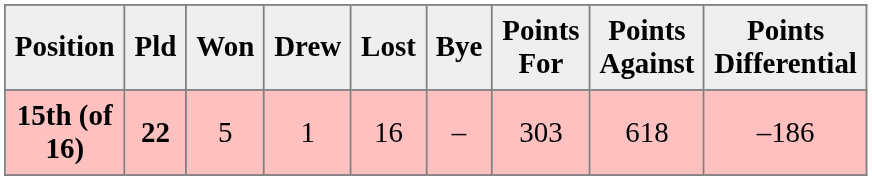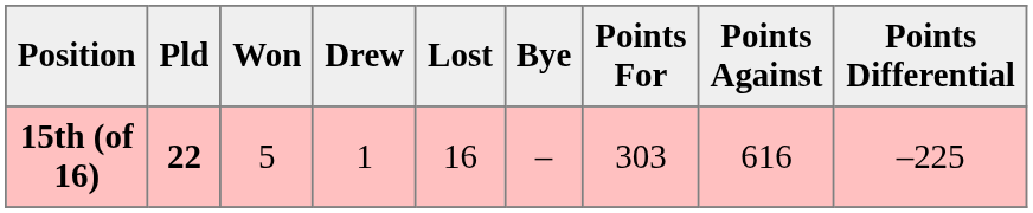15th (of 16) | Points Against: 618 -> 616
15th (of 16) | Points Differential: –186 -> –225
